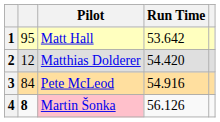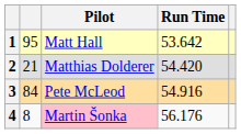2 | column 2: 12 -> 21
4 | column 2: bold -> normal
4 | Run Time: 56.126 -> 56.176
